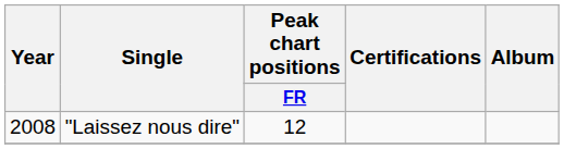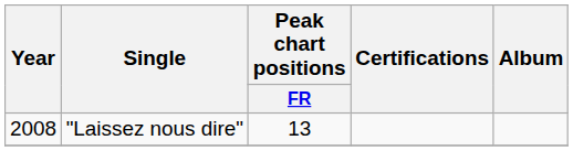"Laissez nous dire" | Peak chart positions / FR: 12 -> 13
